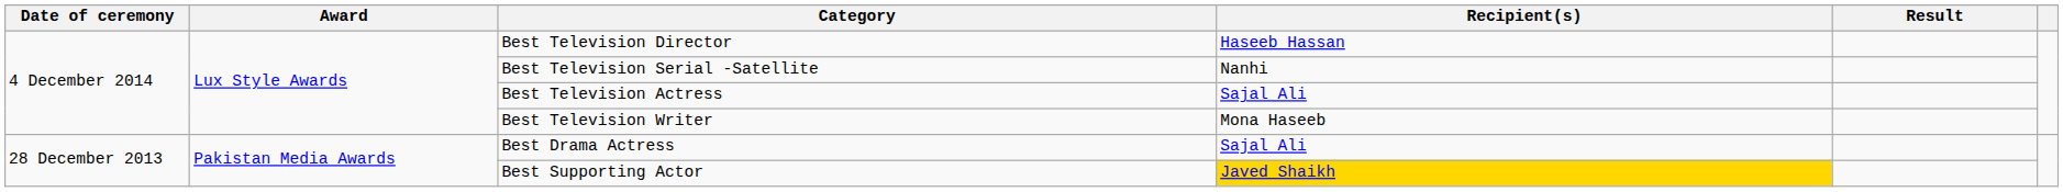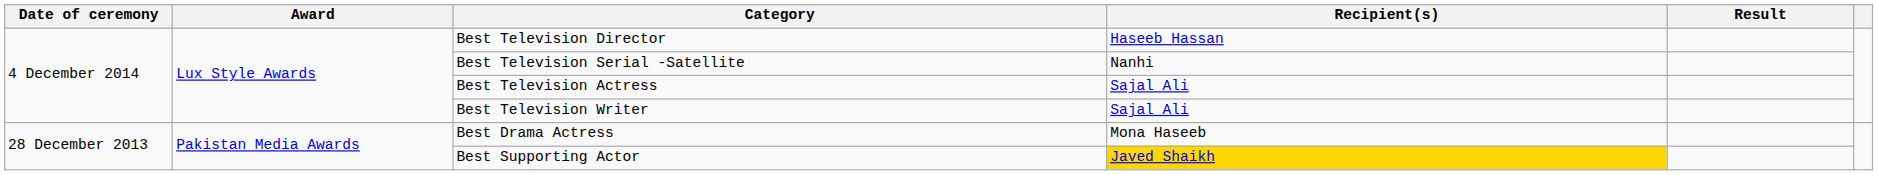Best Television Writer | Recipient(s): Mona Haseeb -> Sajal Ali
Best Drama Actress | Recipient(s): Sajal Ali -> Mona Haseeb
